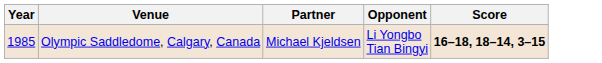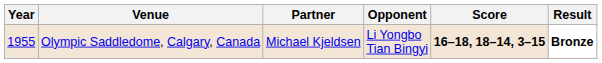+ column: Result | Bronze
Olympic Saddledome, Calgary, Canada | Year: 1985 -> 1955
